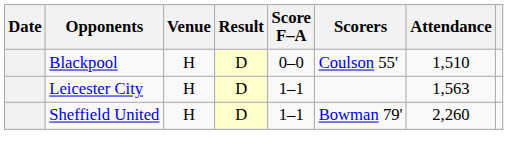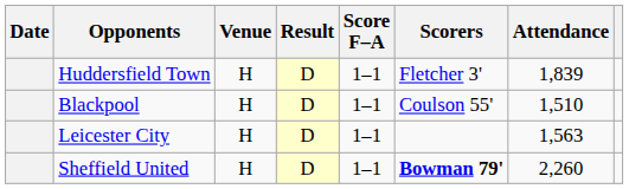+ row: Huddersfield Town | H | D | 1–1 | Fletcher 3' | 1,839
Blackpool | Score F–A: 0–0 -> 1–1
Sheffield United | Scorers: normal -> bold
